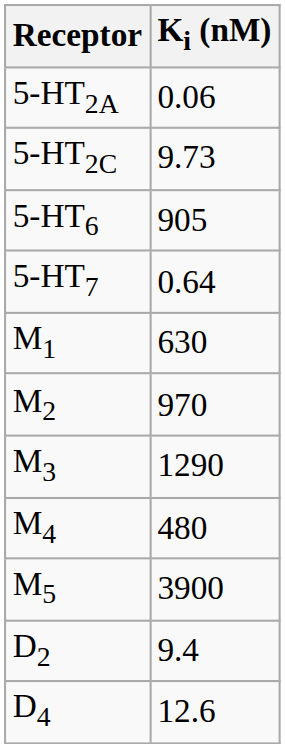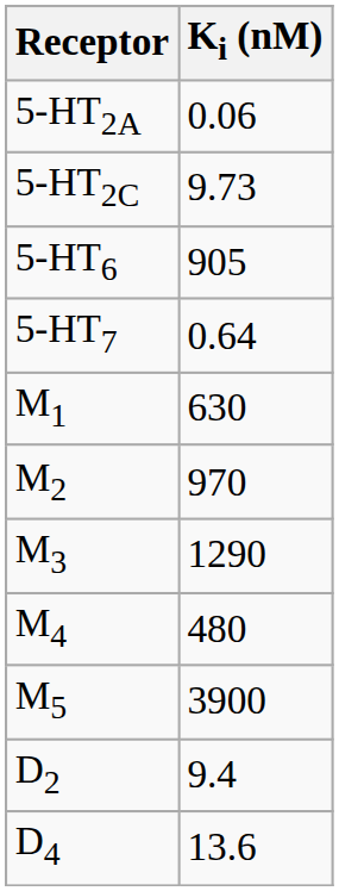D4 | Ki (nM): 12.6 -> 13.6
